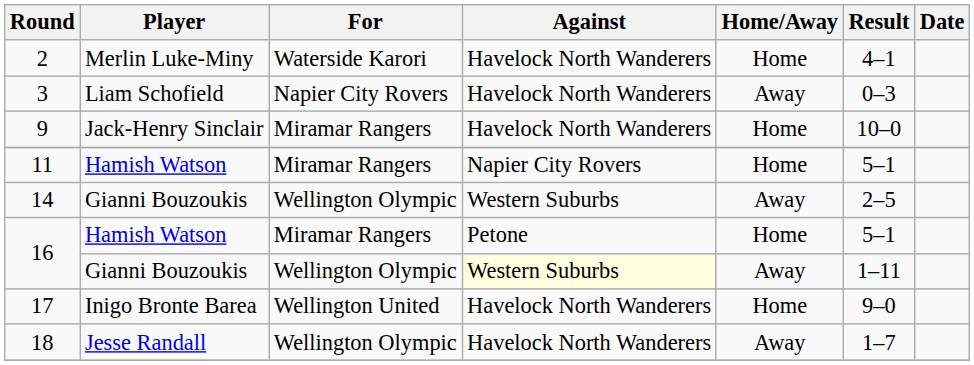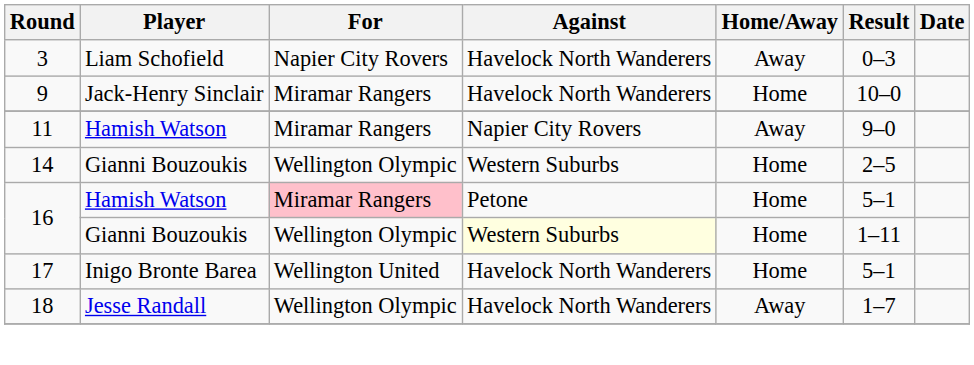- row: 2 | Merlin Luke-Miny | Waterside Karori | Havelock North Wanderers | Home | 4–1
11 | Home/Away: Home -> Away
11 | Result: 5–1 -> 9–0
14 | Home/Away: Away -> Home
16 / Hamish Watson | For: no background -> pink background
16 / Gianni Bouzoukis | Home/Away: Away -> Home
17 | Result: 9–0 -> 5–1
